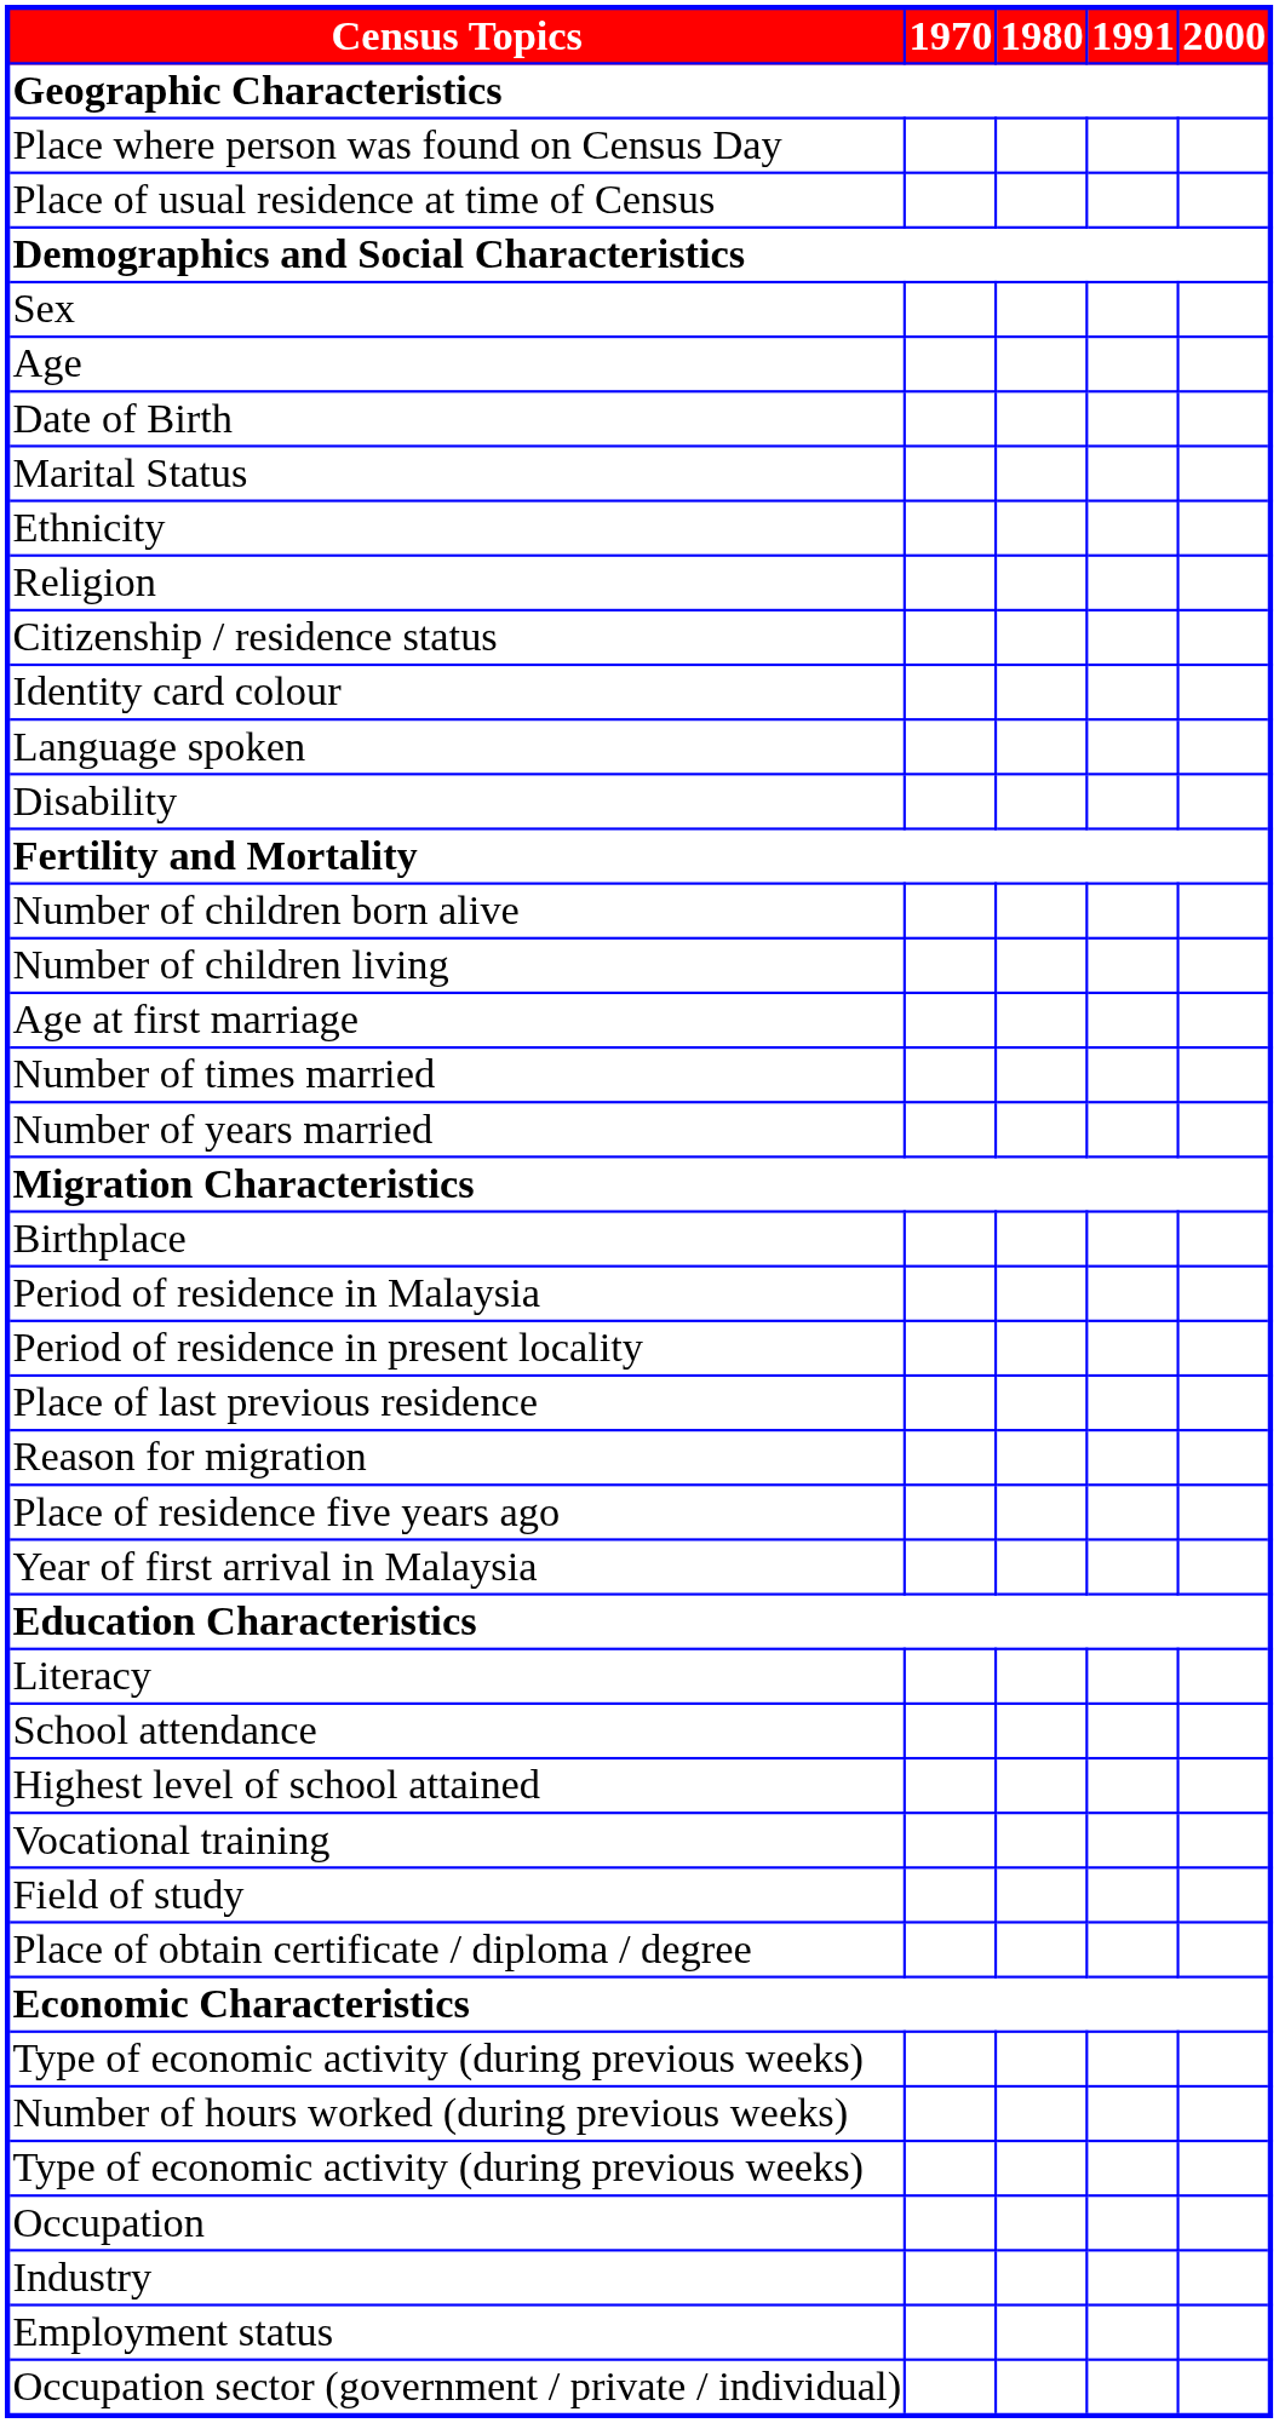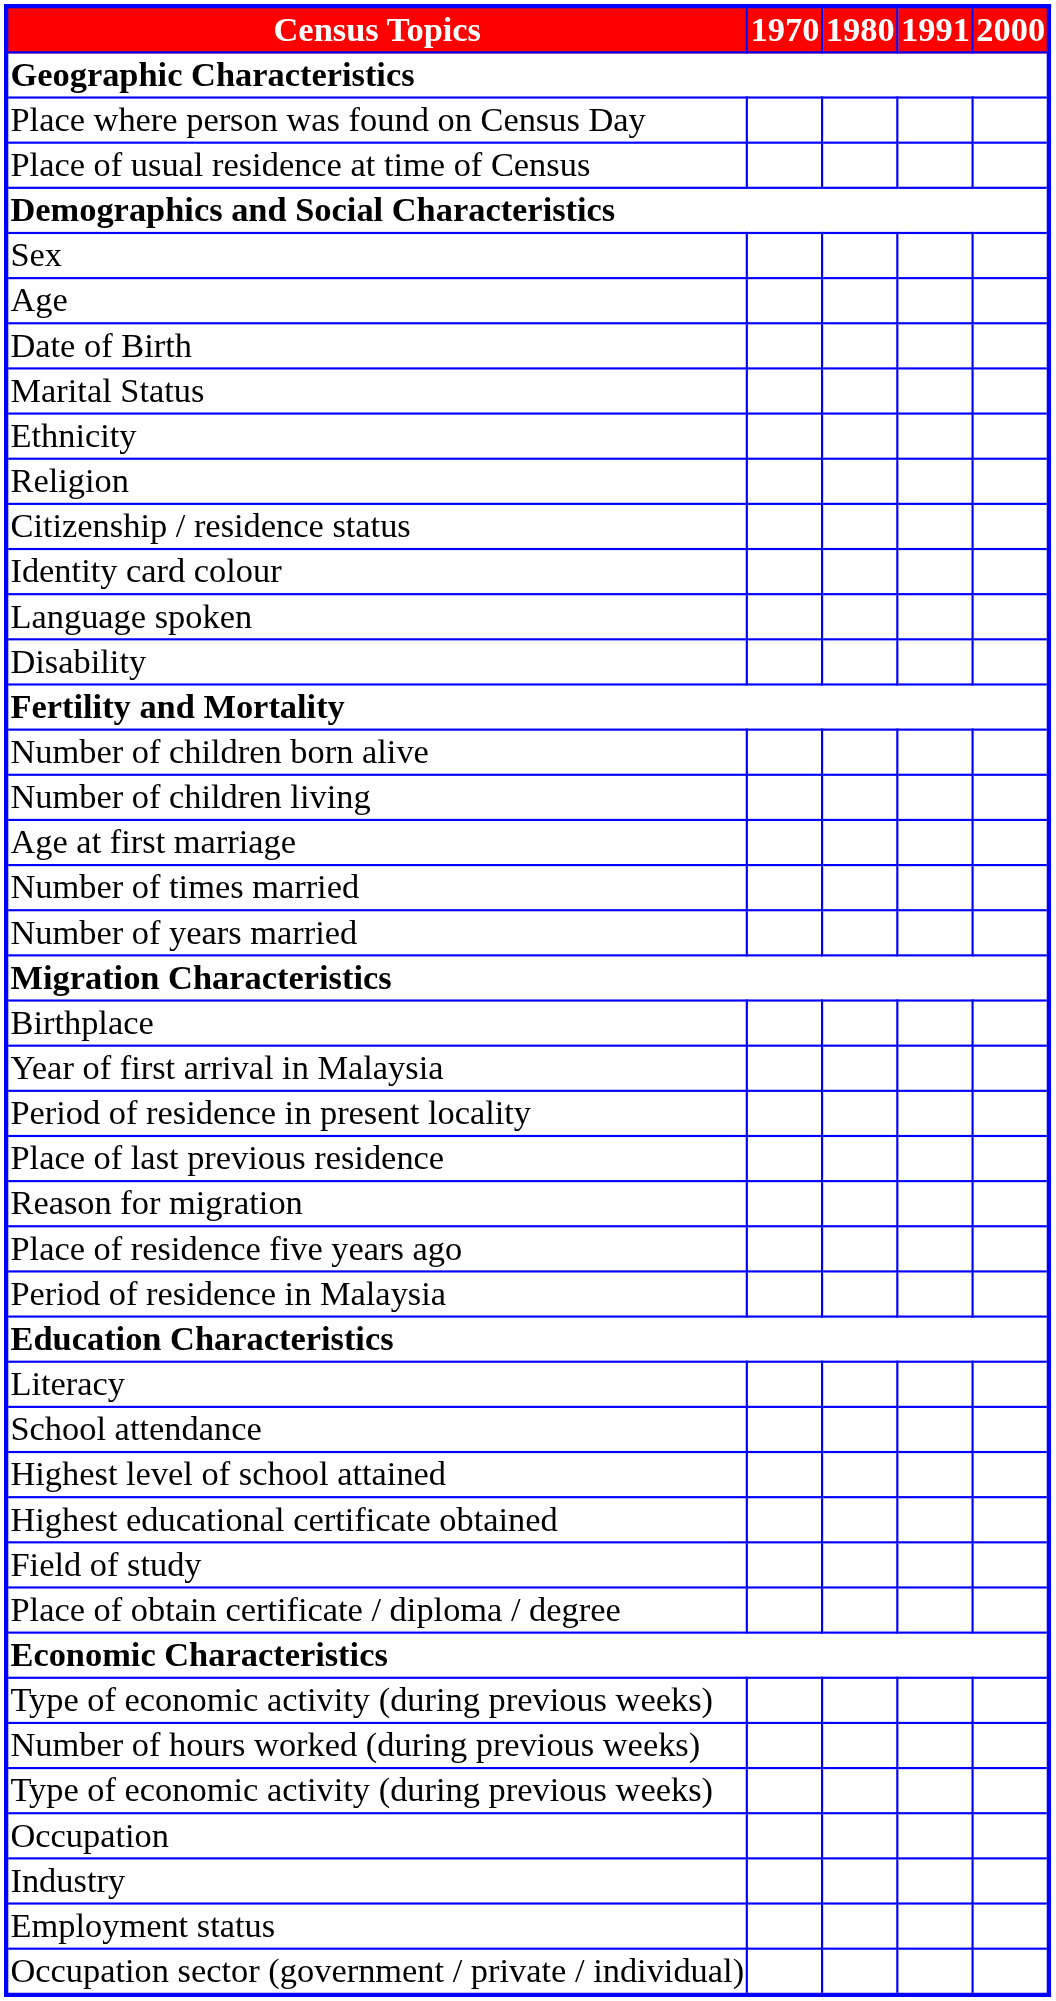rows swapped: Period of residence in Malaysia <-> Year of first arrival in Malaysia
+ row: Highest educational certificate obtained
- row: Vocational training
